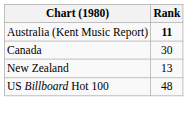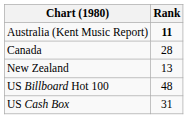Canada | Rank: 30 -> 28
+ row: US Cash Box | 31
